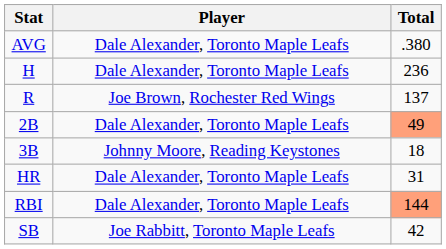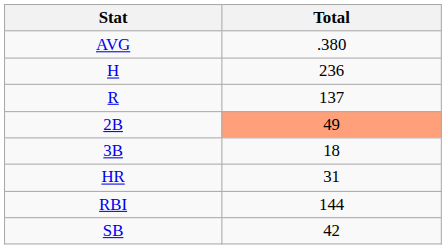- column: Player | Dale Alexander, Toronto Maple Leafs | Dale Alexander, Toronto Maple Leafs | Joe Brown, Rochester Red Wings | Dale Alexander, Toronto Maple Leafs | Johnny Moore, Reading Keystones | Dale Alexander, Toronto Maple Leafs | Dale Alexander, Toronto Maple Leafs | Joe Rabbitt, Toronto Maple Leafs
RBI | Total: lightsalmon background -> no background
